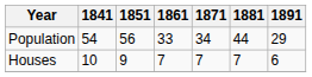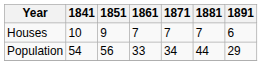rows swapped: Population <-> Houses
